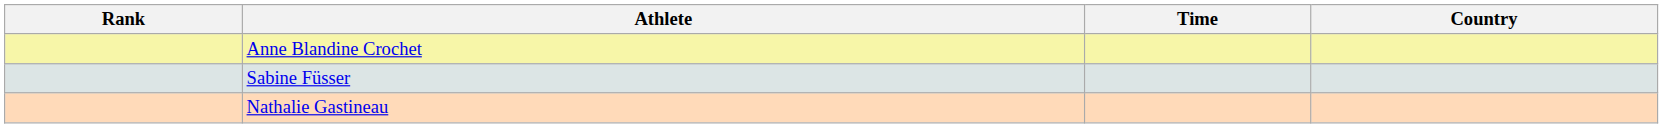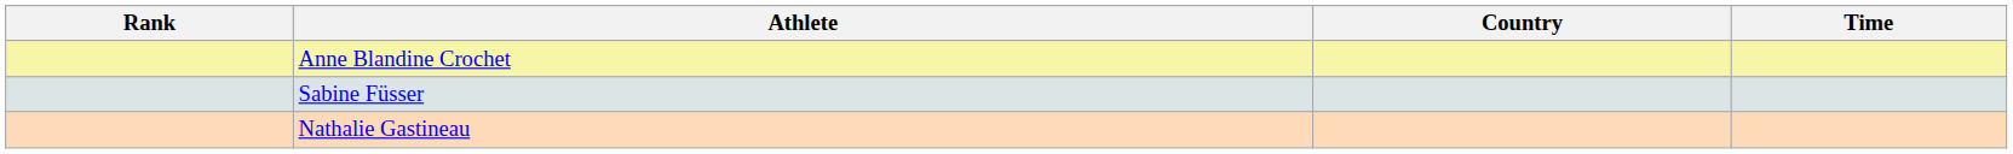columns swapped: Country <-> Time
